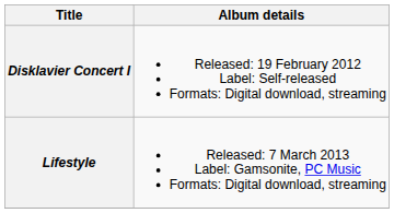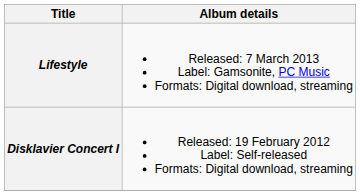rows swapped: Disklavier Concert I <-> Lifestyle
